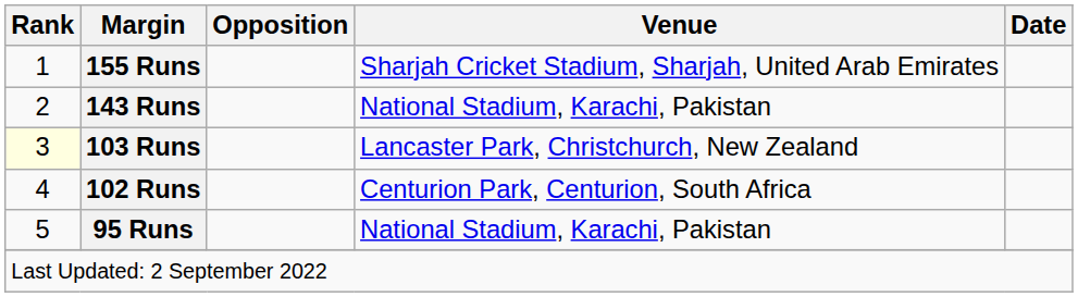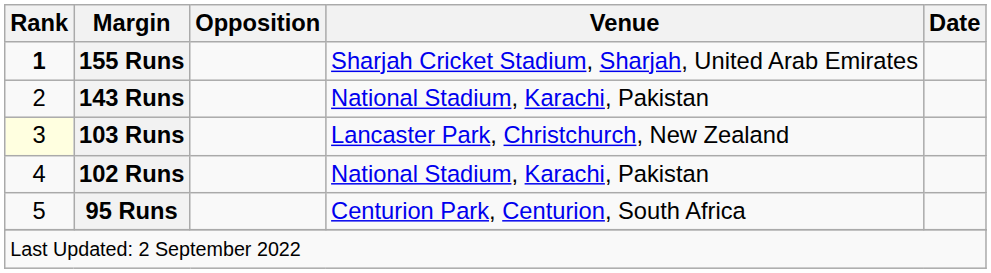155 Runs | Rank: normal -> bold
102 Runs | Venue: Centurion Park, Centurion, South Africa -> National Stadium, Karachi, Pakistan
95 Runs | Venue: National Stadium, Karachi, Pakistan -> Centurion Park, Centurion, South Africa
